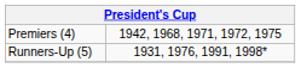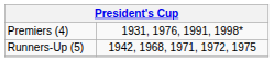Premiers (4) | column 2: 1942, 1968, 1971, 1972, 1975 -> 1931, 1976, 1991, 1998*
Runners-Up (5) | column 2: 1931, 1976, 1991, 1998* -> 1942, 1968, 1971, 1972, 1975
